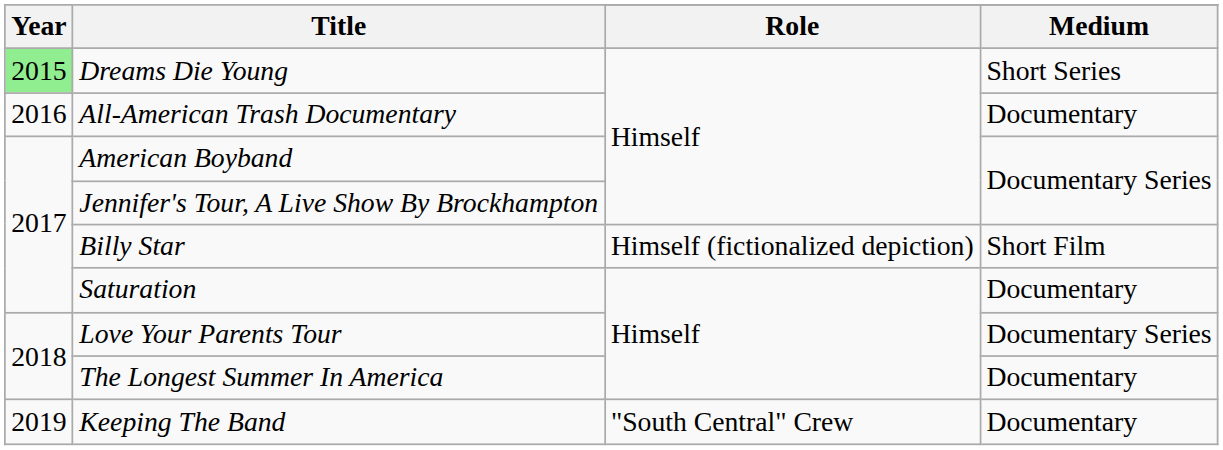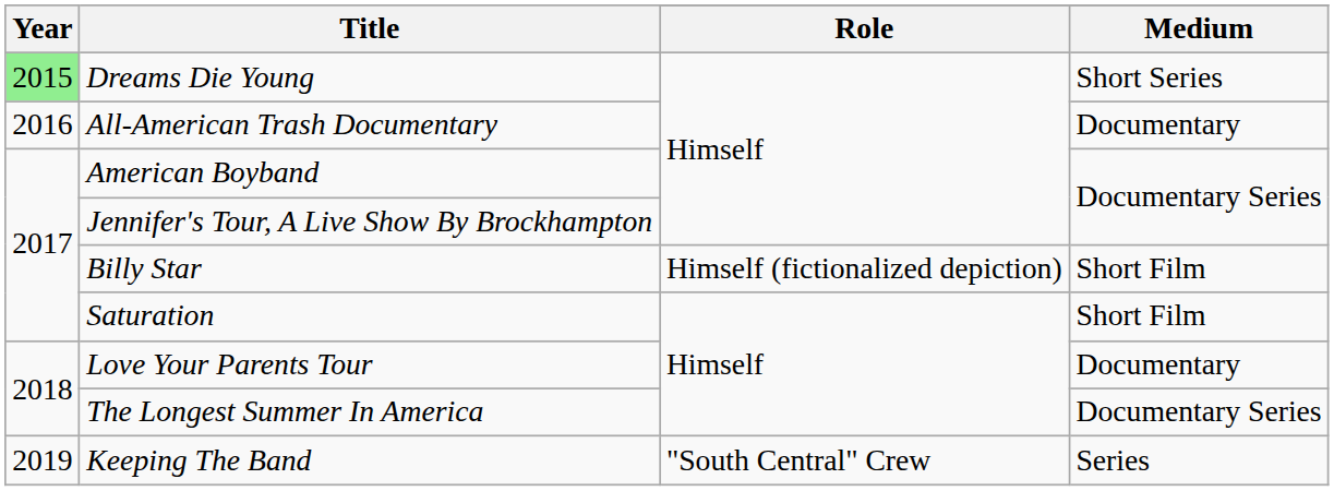Saturation | Medium: Documentary -> Short Film
Love Your Parents Tour | Medium: Documentary Series -> Documentary
The Longest Summer In America | Medium: Documentary -> Documentary Series
Keeping The Band | Medium: Documentary -> Series
